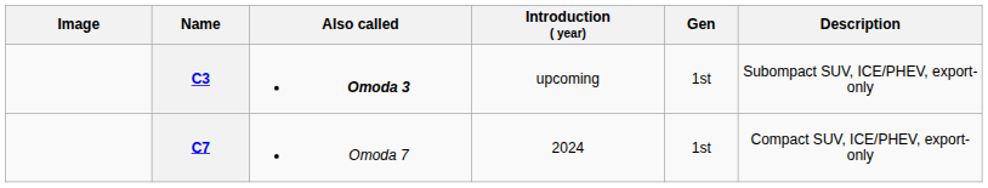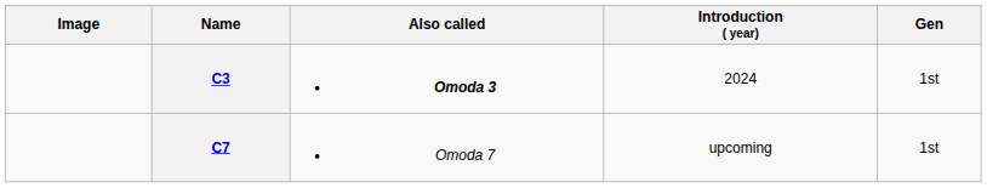- column: Description | Subompact SUV, ICE/PHEV, export-only | Compact SUV, ICE/PHEV, export-only
C3 | Introduction ( year): upcoming -> 2024
C7 | Introduction ( year): 2024 -> upcoming
